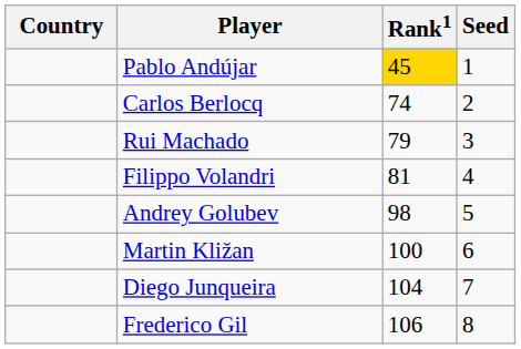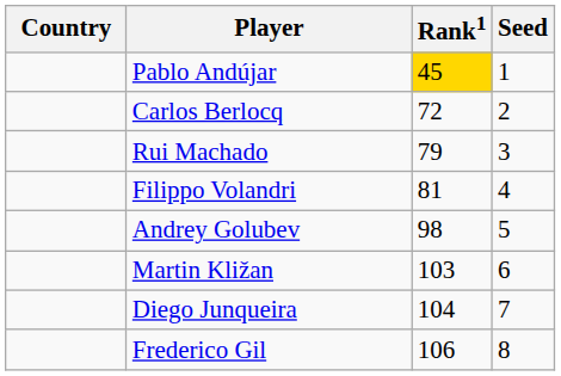Carlos Berlocq | Rank1: 74 -> 72
Martin Kližan | Rank1: 100 -> 103
